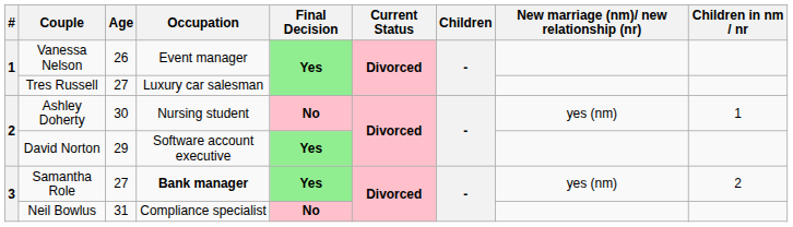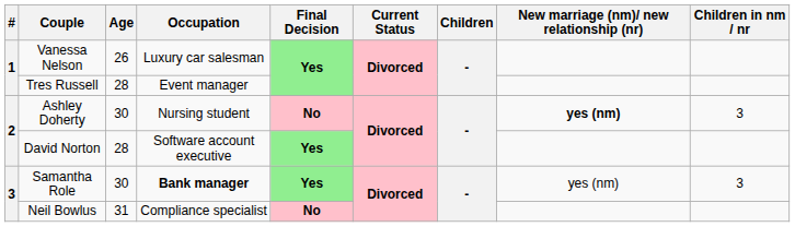Vanessa Nelson | Occupation: Event manager -> Luxury car salesman
Tres Russell | Age: 27 -> 28
Tres Russell | Occupation: Luxury car salesman -> Event manager
Ashley Doherty | New marriage (nm)/ new relationship (nr): normal -> bold
Ashley Doherty | Children in nm / nr: 1 -> 3
David Norton | Age: 29 -> 28
Samantha Role | Age: 27 -> 30
Samantha Role | Children in nm / nr: 2 -> 3
